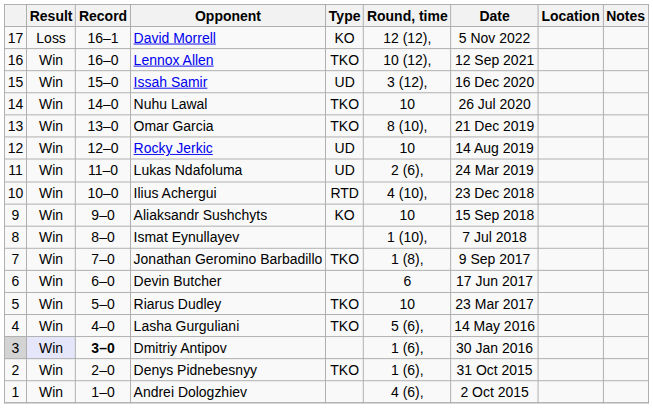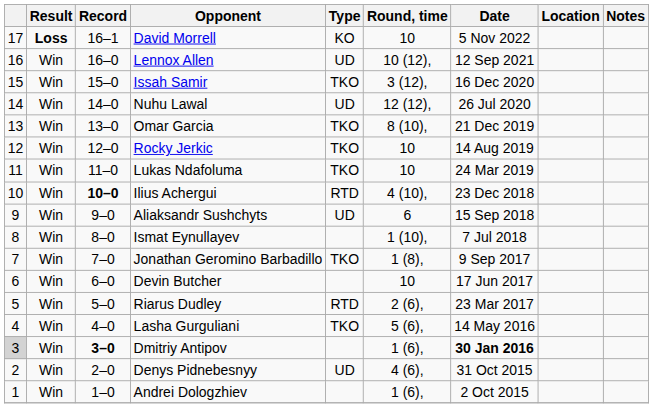David Morrell | Result: normal -> bold
David Morrell | Round, time: 12 (12), -> 10
Lennox Allen | Type: TKO -> UD
Issah Samir | Type: UD -> TKO
Nuhu Lawal | Type: TKO -> UD
Nuhu Lawal | Round, time: 10 -> 12 (12),
Rocky Jerkic | Type: UD -> TKO
Lukas Ndafoluma | Type: UD -> TKO
Lukas Ndafoluma | Round, time: 2 (6), -> 10
Ilius Achergui | Record: normal -> bold
Aliaksandr Sushchyts | Type: KO -> UD
Aliaksandr Sushchyts | Round, time: 10 -> 6
Devin Butcher | Round, time: 6 -> 10
Riarus Dudley | Type: TKO -> RTD
Riarus Dudley | Round, time: 10 -> 2 (6),
Dmitriy Antipov | Result: lavender background -> no background
Dmitriy Antipov | Date: normal -> bold
Denys Pidnebesnyy | Type: TKO -> UD
Denys Pidnebesnyy | Round, time: 1 (6), -> 4 (6),
Andrei Dologzhiev | Round, time: 4 (6), -> 1 (6),
